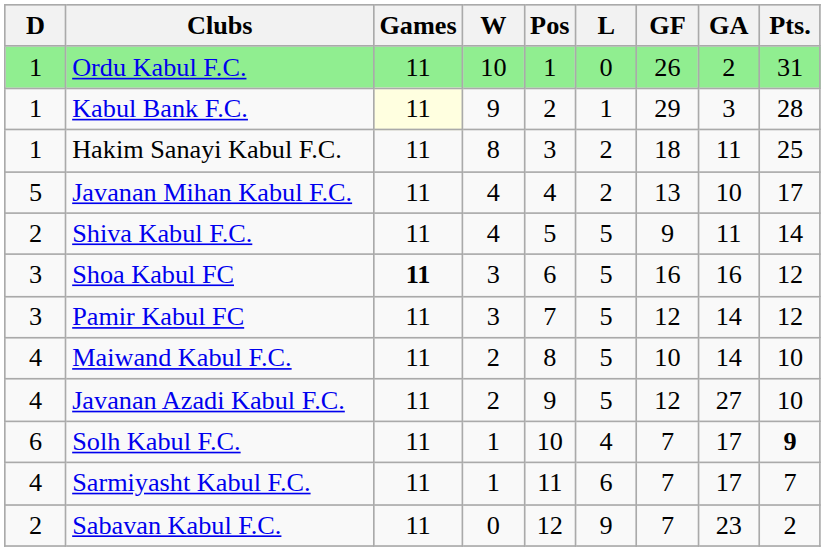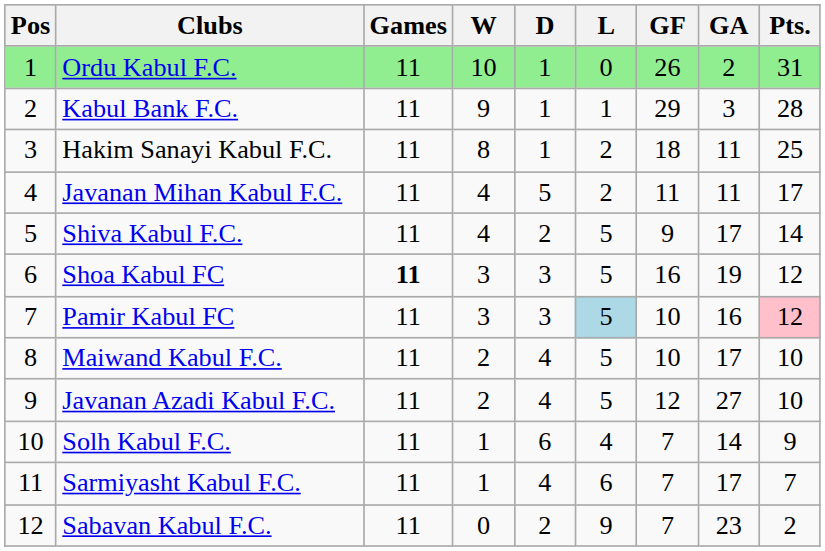columns swapped: Pos <-> D
Kabul Bank F.C. | Games: lightyellow background -> no background
Javanan Mihan Kabul F.C. | GF: 13 -> 11
Javanan Mihan Kabul F.C. | GA: 10 -> 11
Shiva Kabul F.C. | GA: 11 -> 17
Shoa Kabul FC | GA: 16 -> 19
Pamir Kabul FC | L: no background -> lightblue background
Pamir Kabul FC | GF: 12 -> 10
Pamir Kabul FC | GA: 14 -> 16
Pamir Kabul FC | Pts.: no background -> pink background
Maiwand Kabul F.C. | GA: 14 -> 17
Solh Kabul F.C. | GA: 17 -> 14
Solh Kabul F.C. | Pts.: bold -> normal
